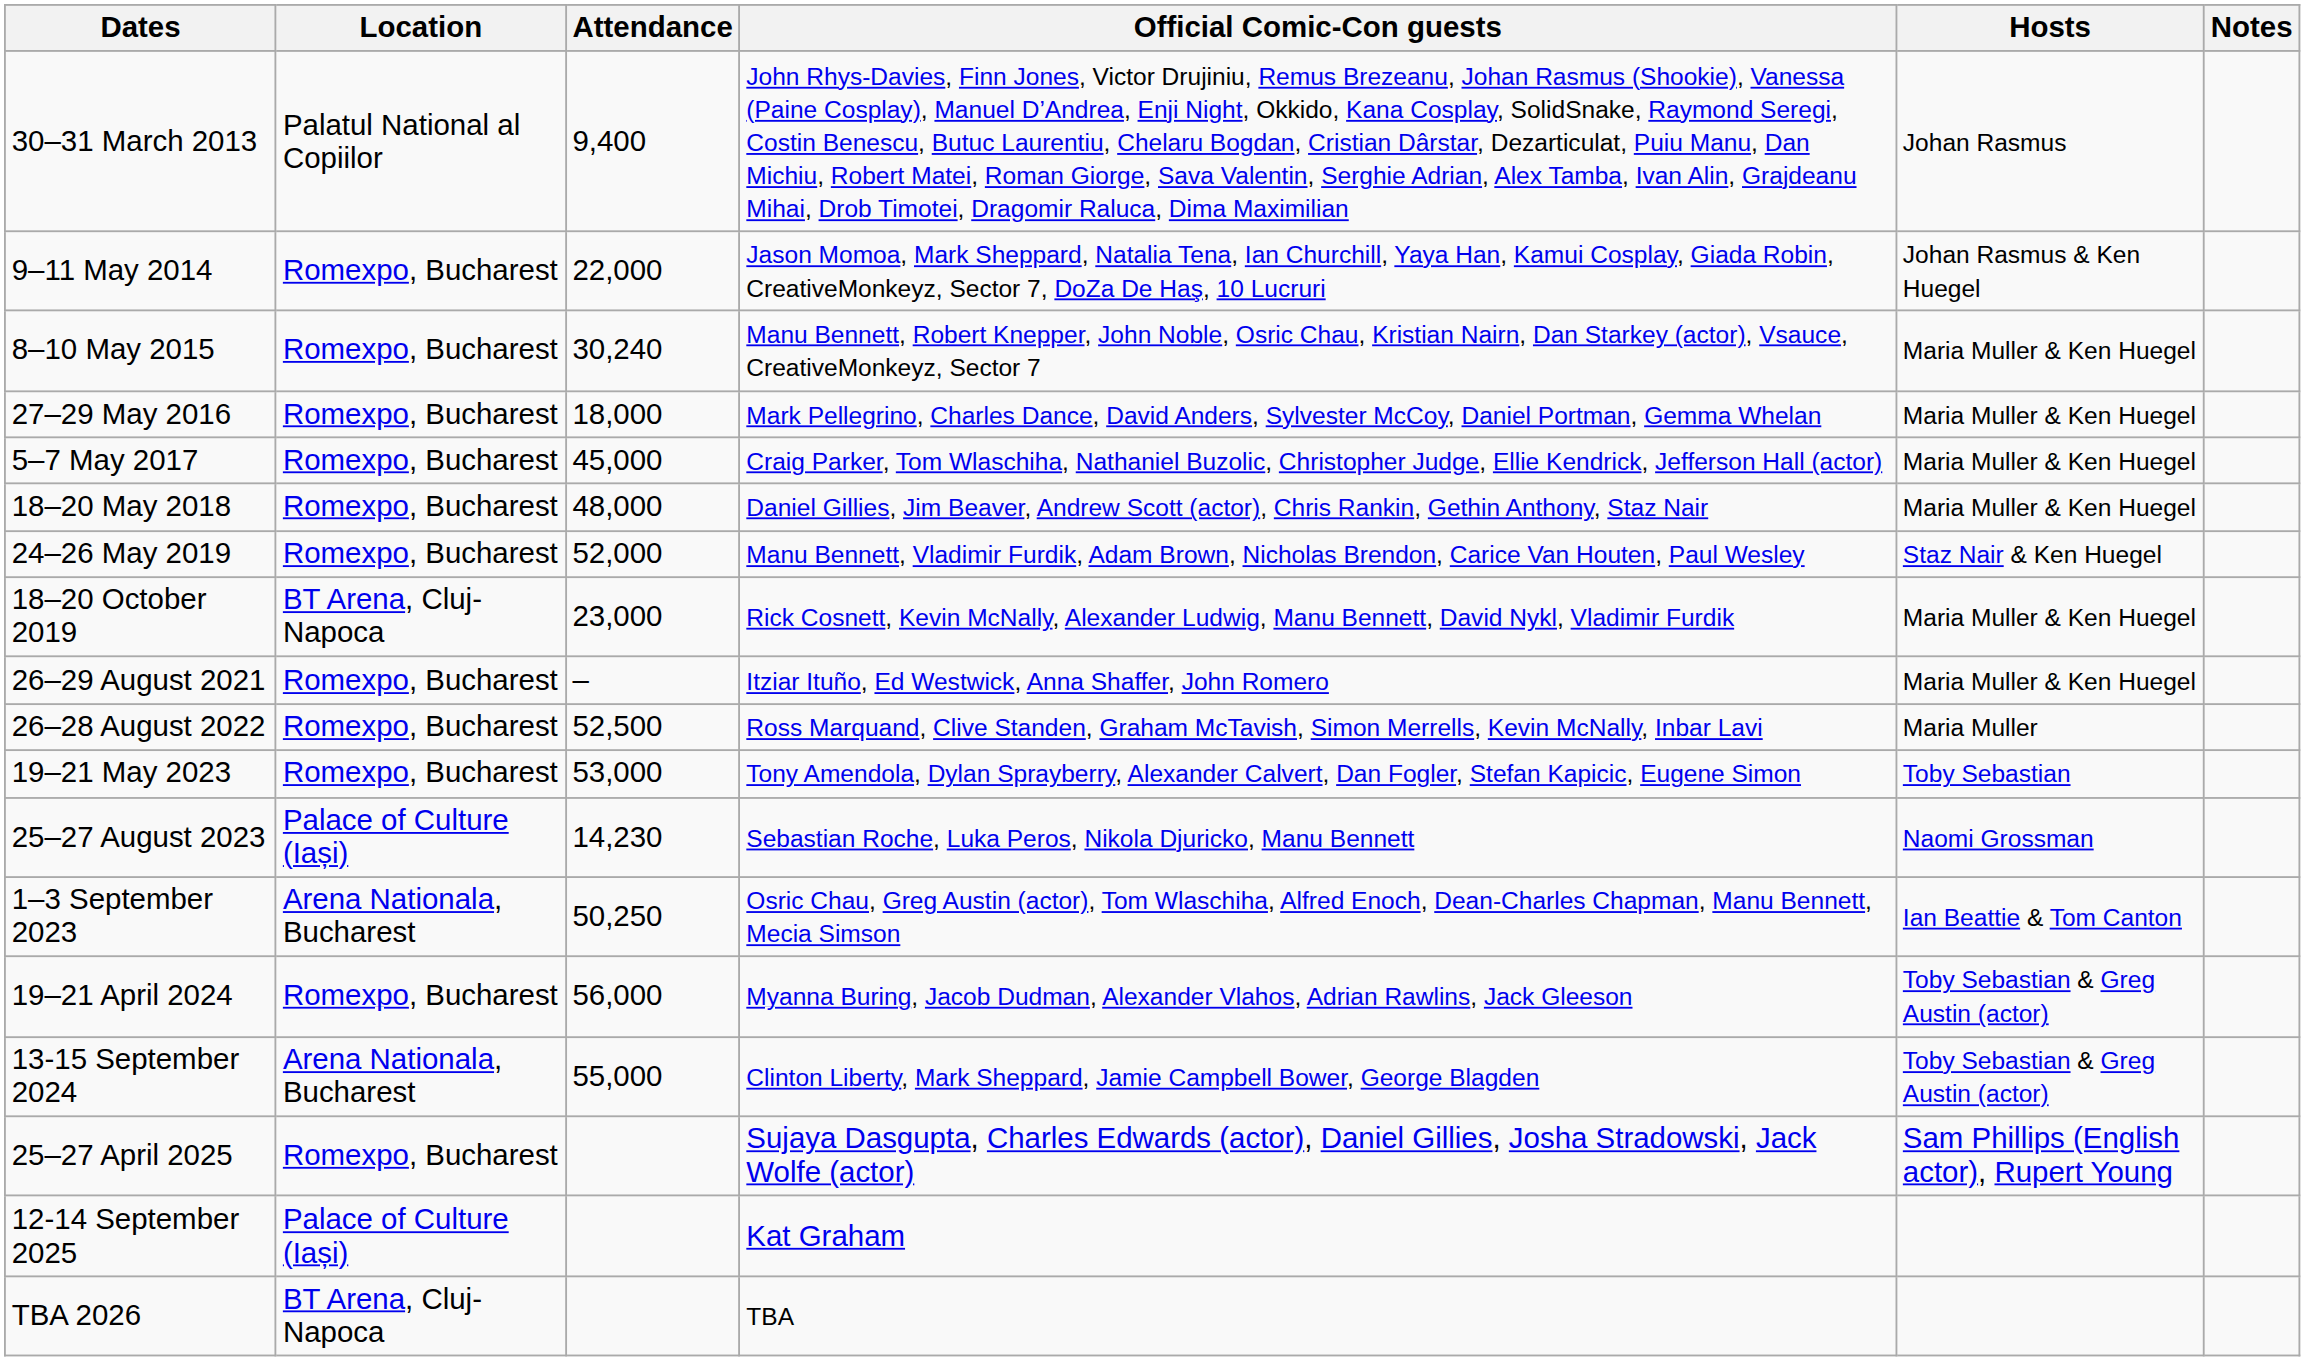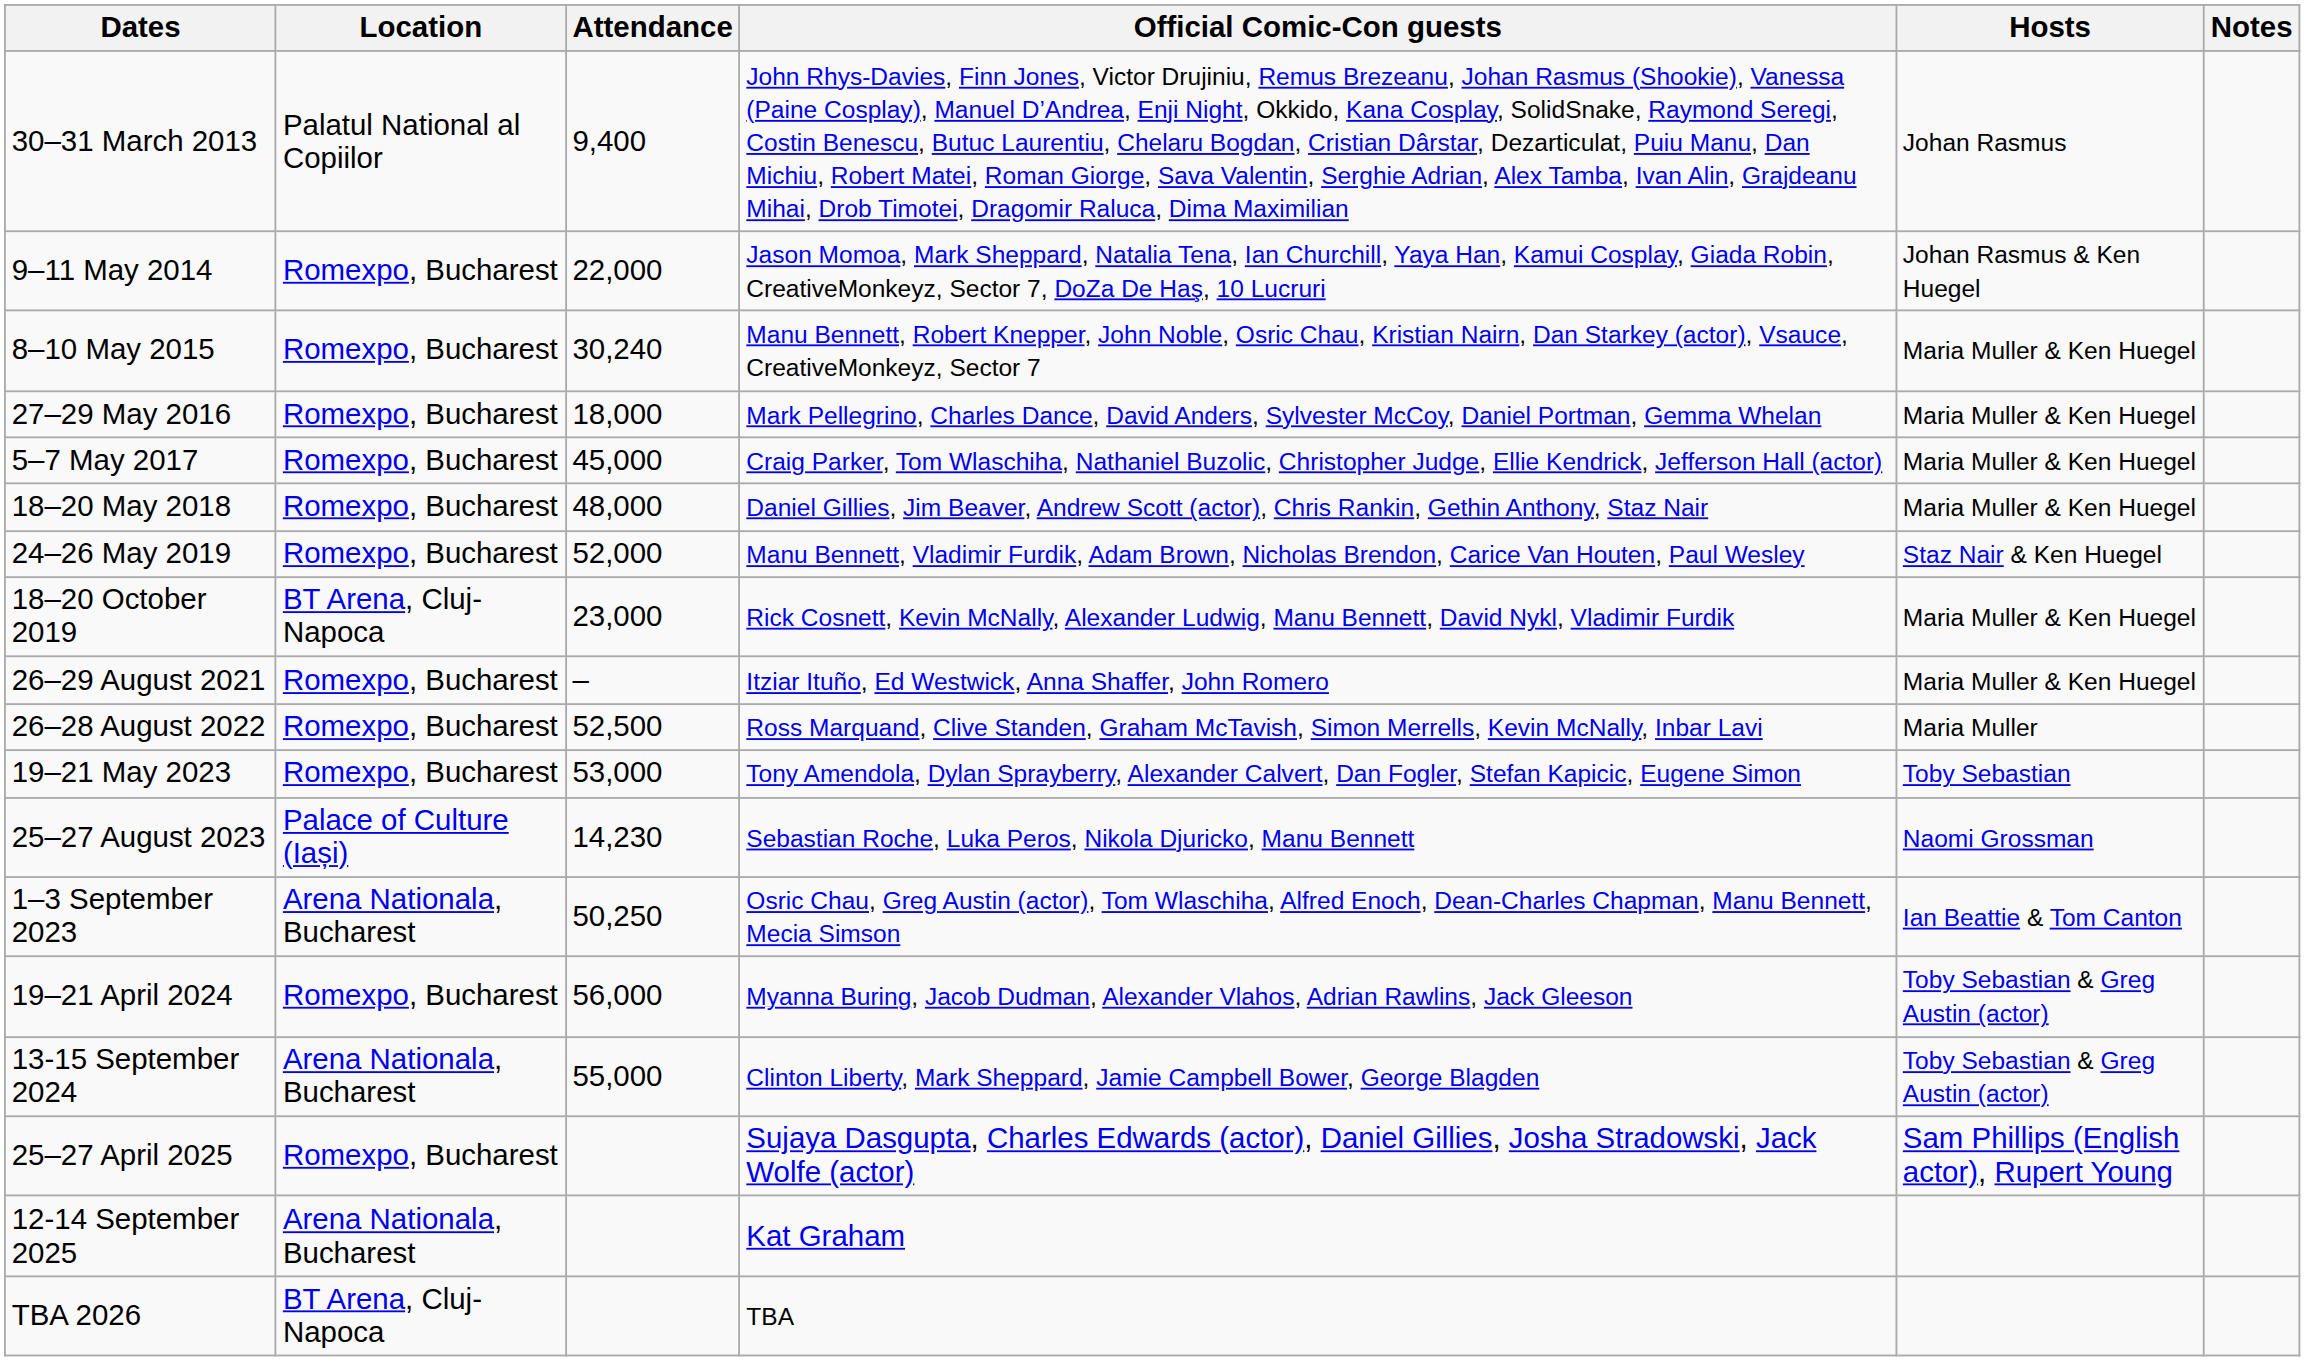12-14 September 2025 | Location: Palace of Culture (Iași) -> Arena Nationala, Bucharest
